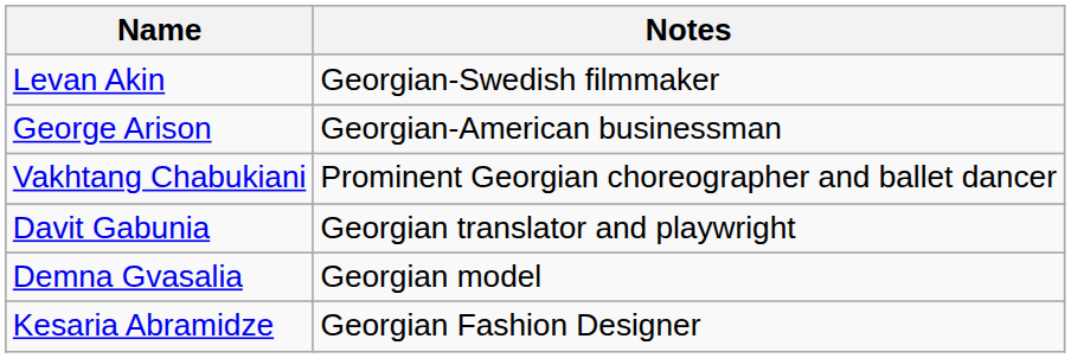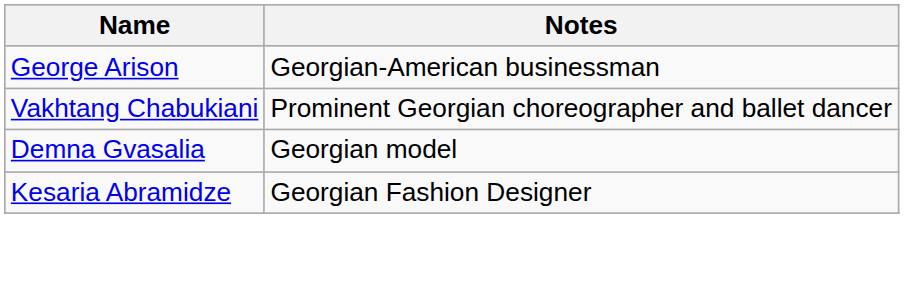- row: Levan Akin | Georgian-Swedish filmmaker
- row: Davit Gabunia | Georgian translator and playwright
